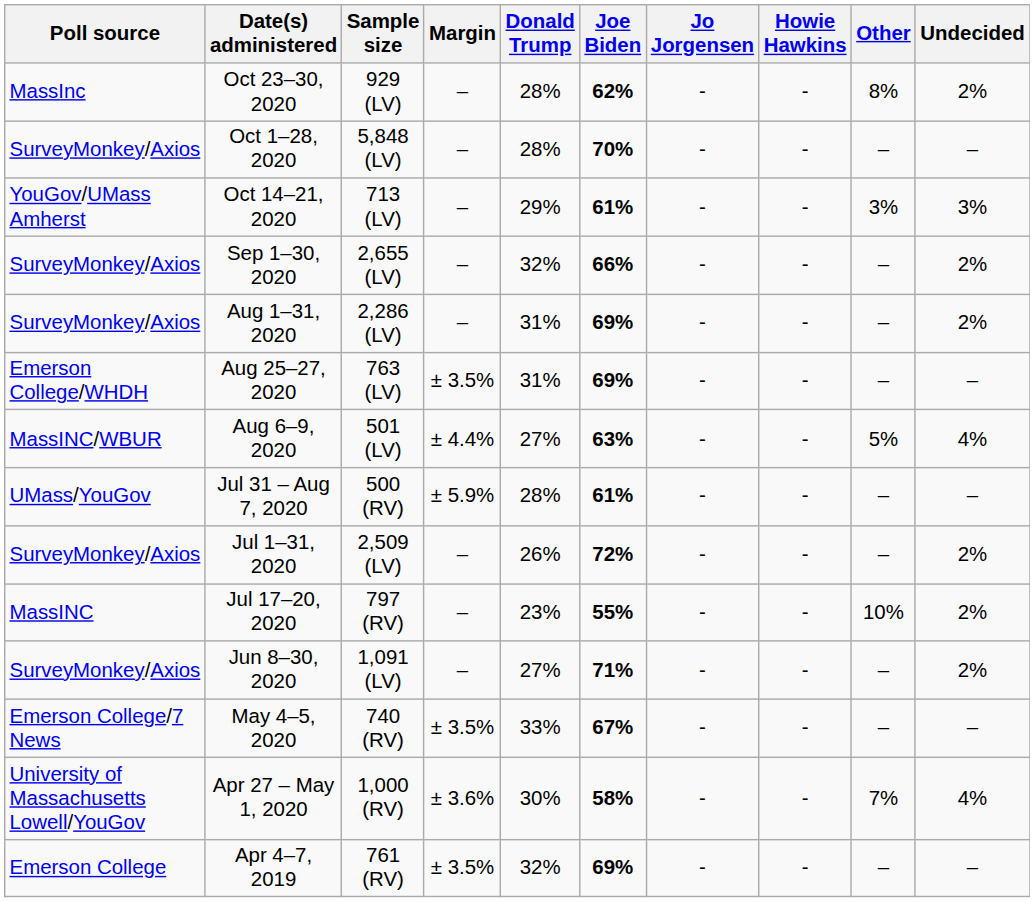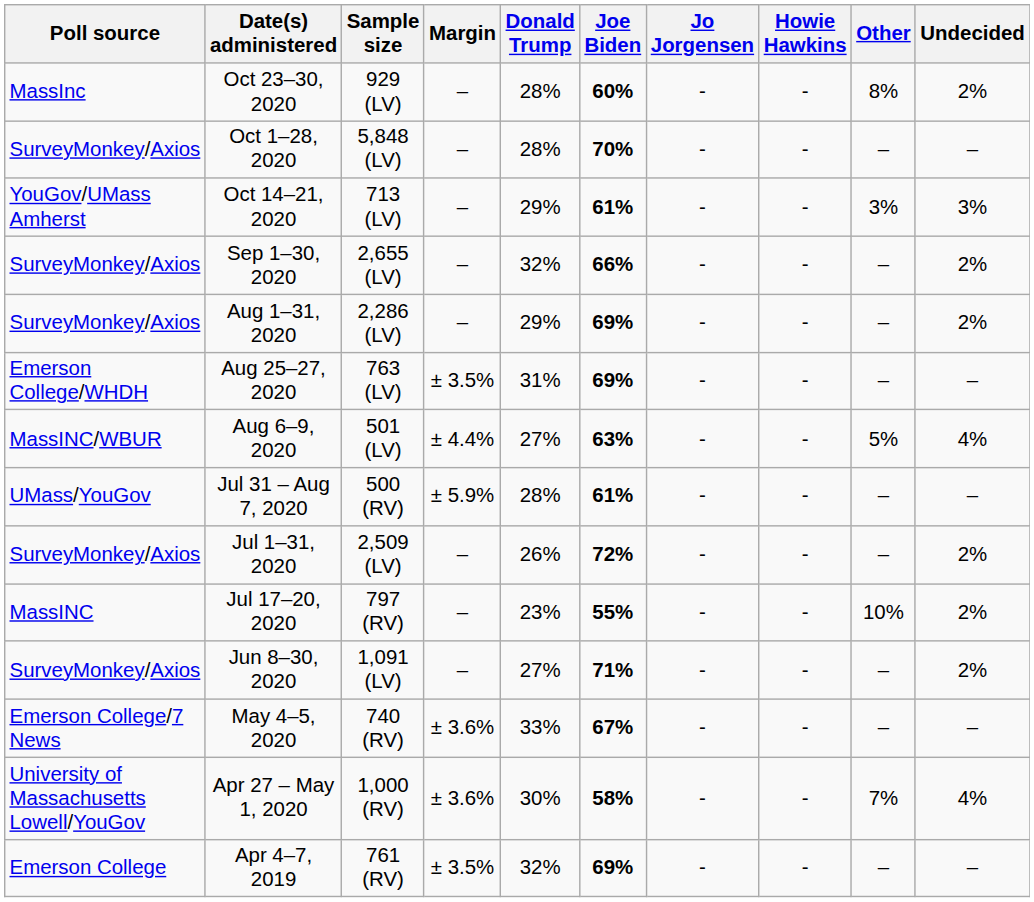Oct 23–30, 2020 | Joe Biden: 62% -> 60%
Aug 1–31, 2020 | Donald Trump: 31% -> 29%
May 4–5, 2020 | Margin: ± 3.5% -> ± 3.6%
